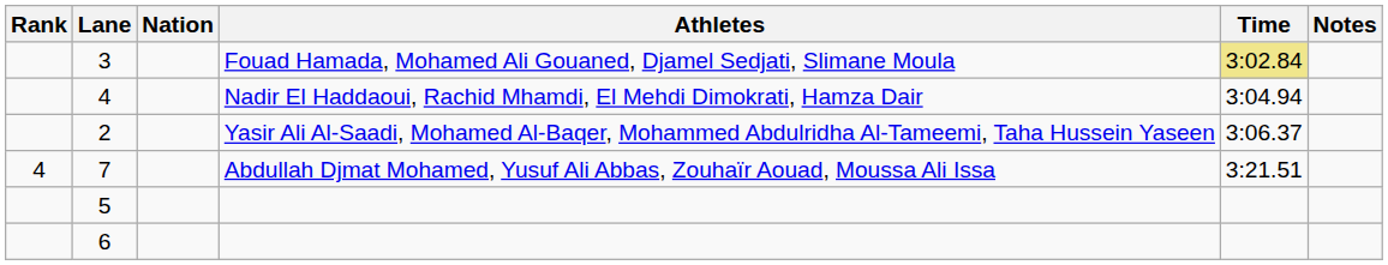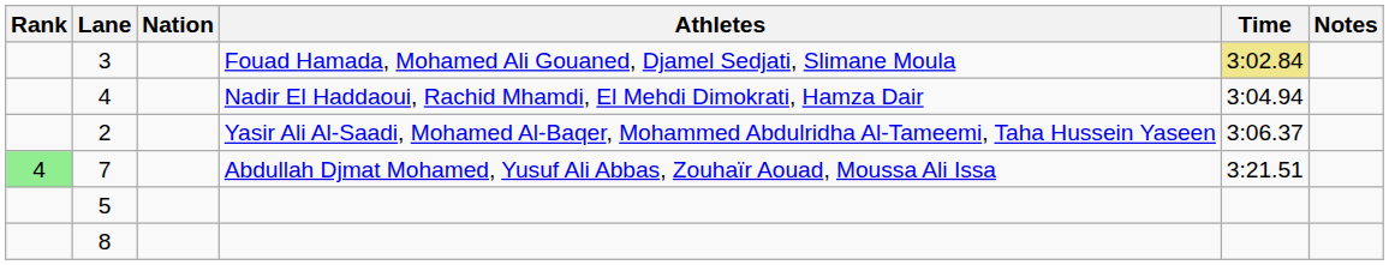7 | Rank: no background -> lightgreen background
- row: 6
+ row: 8
